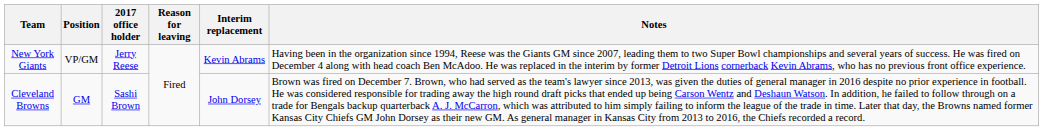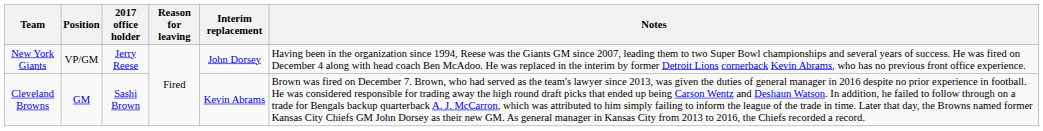New York Giants | Interim replacement: Kevin Abrams -> John Dorsey
Cleveland Browns | Interim replacement: John Dorsey -> Kevin Abrams
